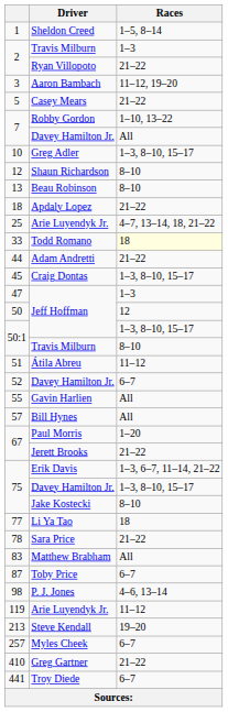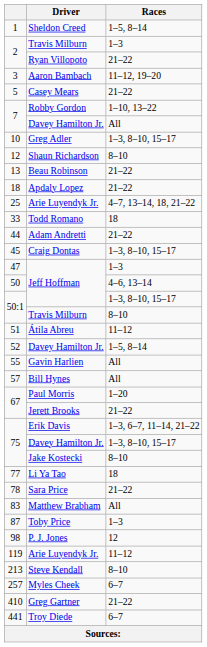13 | Races: 8–10 -> 21–22
33 | Races: lightyellow background -> no background
50 | Races: 12 -> 4–6, 13–14
52 | Races: 6–7 -> 1–5, 8–14
87 | Races: 6–7 -> 1–3
98 | Races: 4–6, 13–14 -> 12
213 | Races: 19–20 -> 8–10
